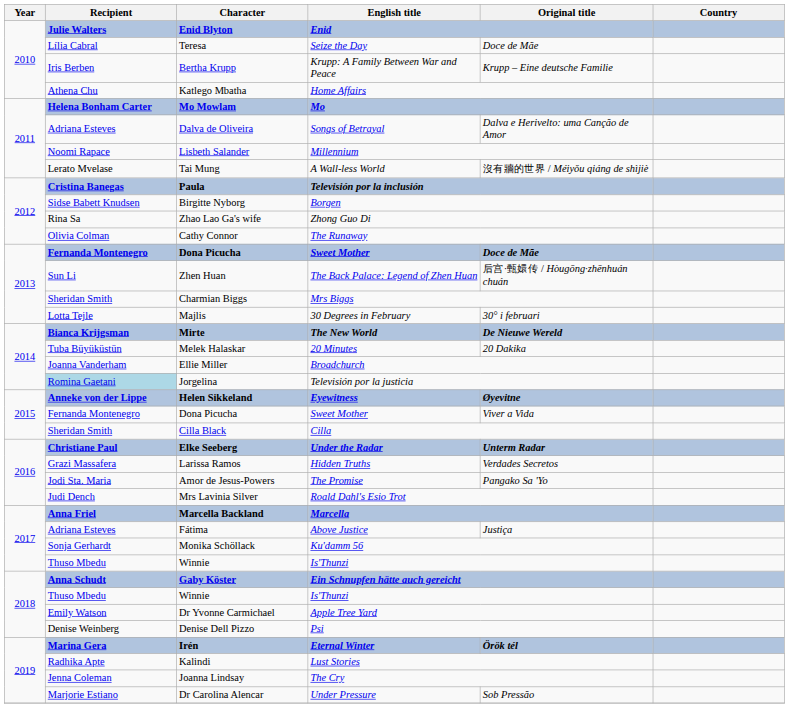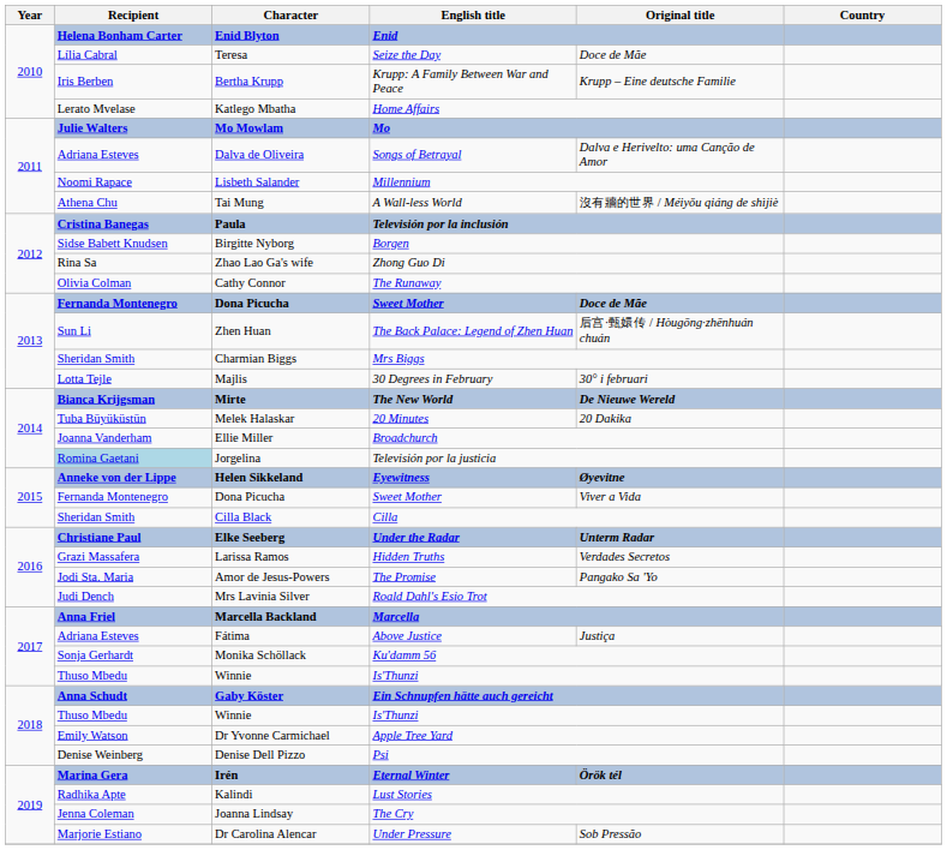Enid Blyton | Recipient: Julie Walters -> Helena Bonham Carter
Katlego Mbatha | Recipient: Athena Chu -> Lerato Mvelase
Mo Mowlam | Recipient: Helena Bonham Carter -> Julie Walters
Tai Mung | Recipient: Lerato Mvelase -> Athena Chu
